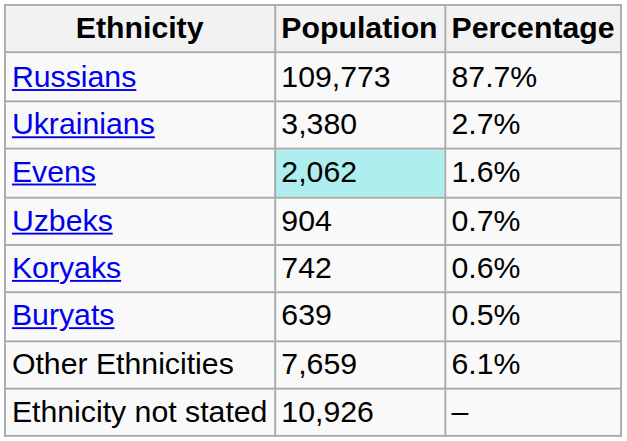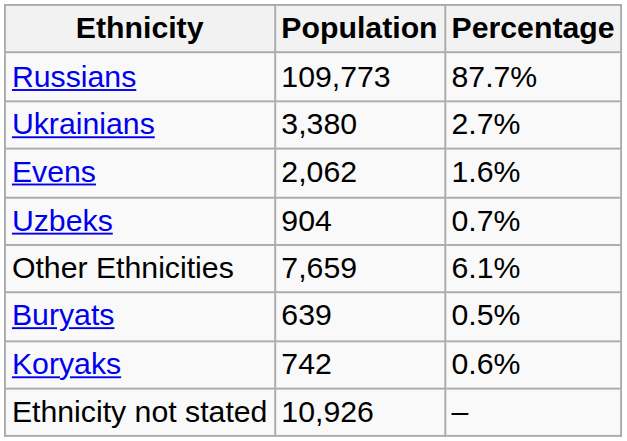Evens | Population: paleturquoise background -> no background
rows swapped: Koryaks <-> Other Ethnicities
